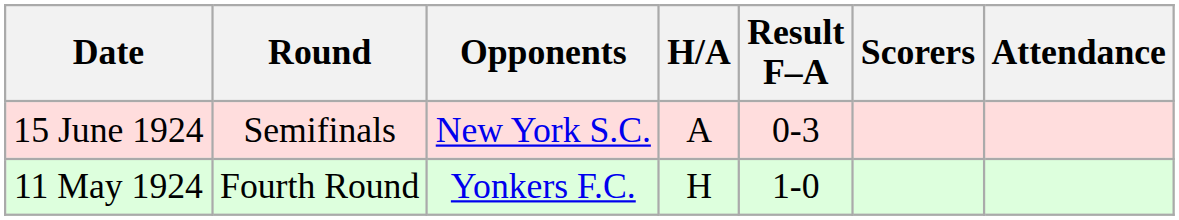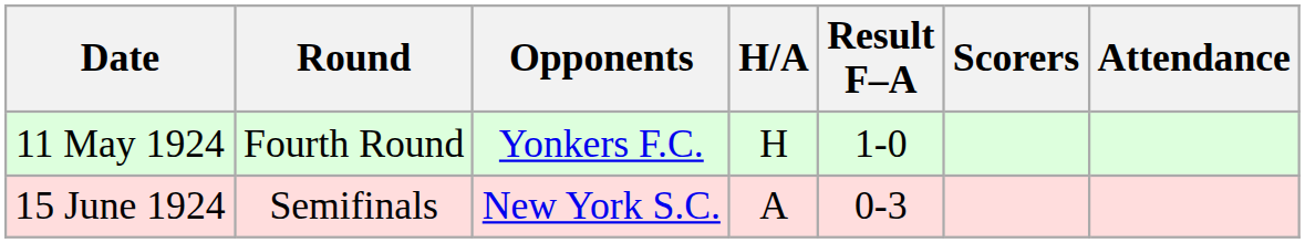rows swapped: 11 May 1924 <-> 15 June 1924
